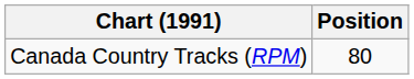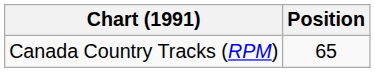Canada Country Tracks (RPM) | Position: 80 -> 65
